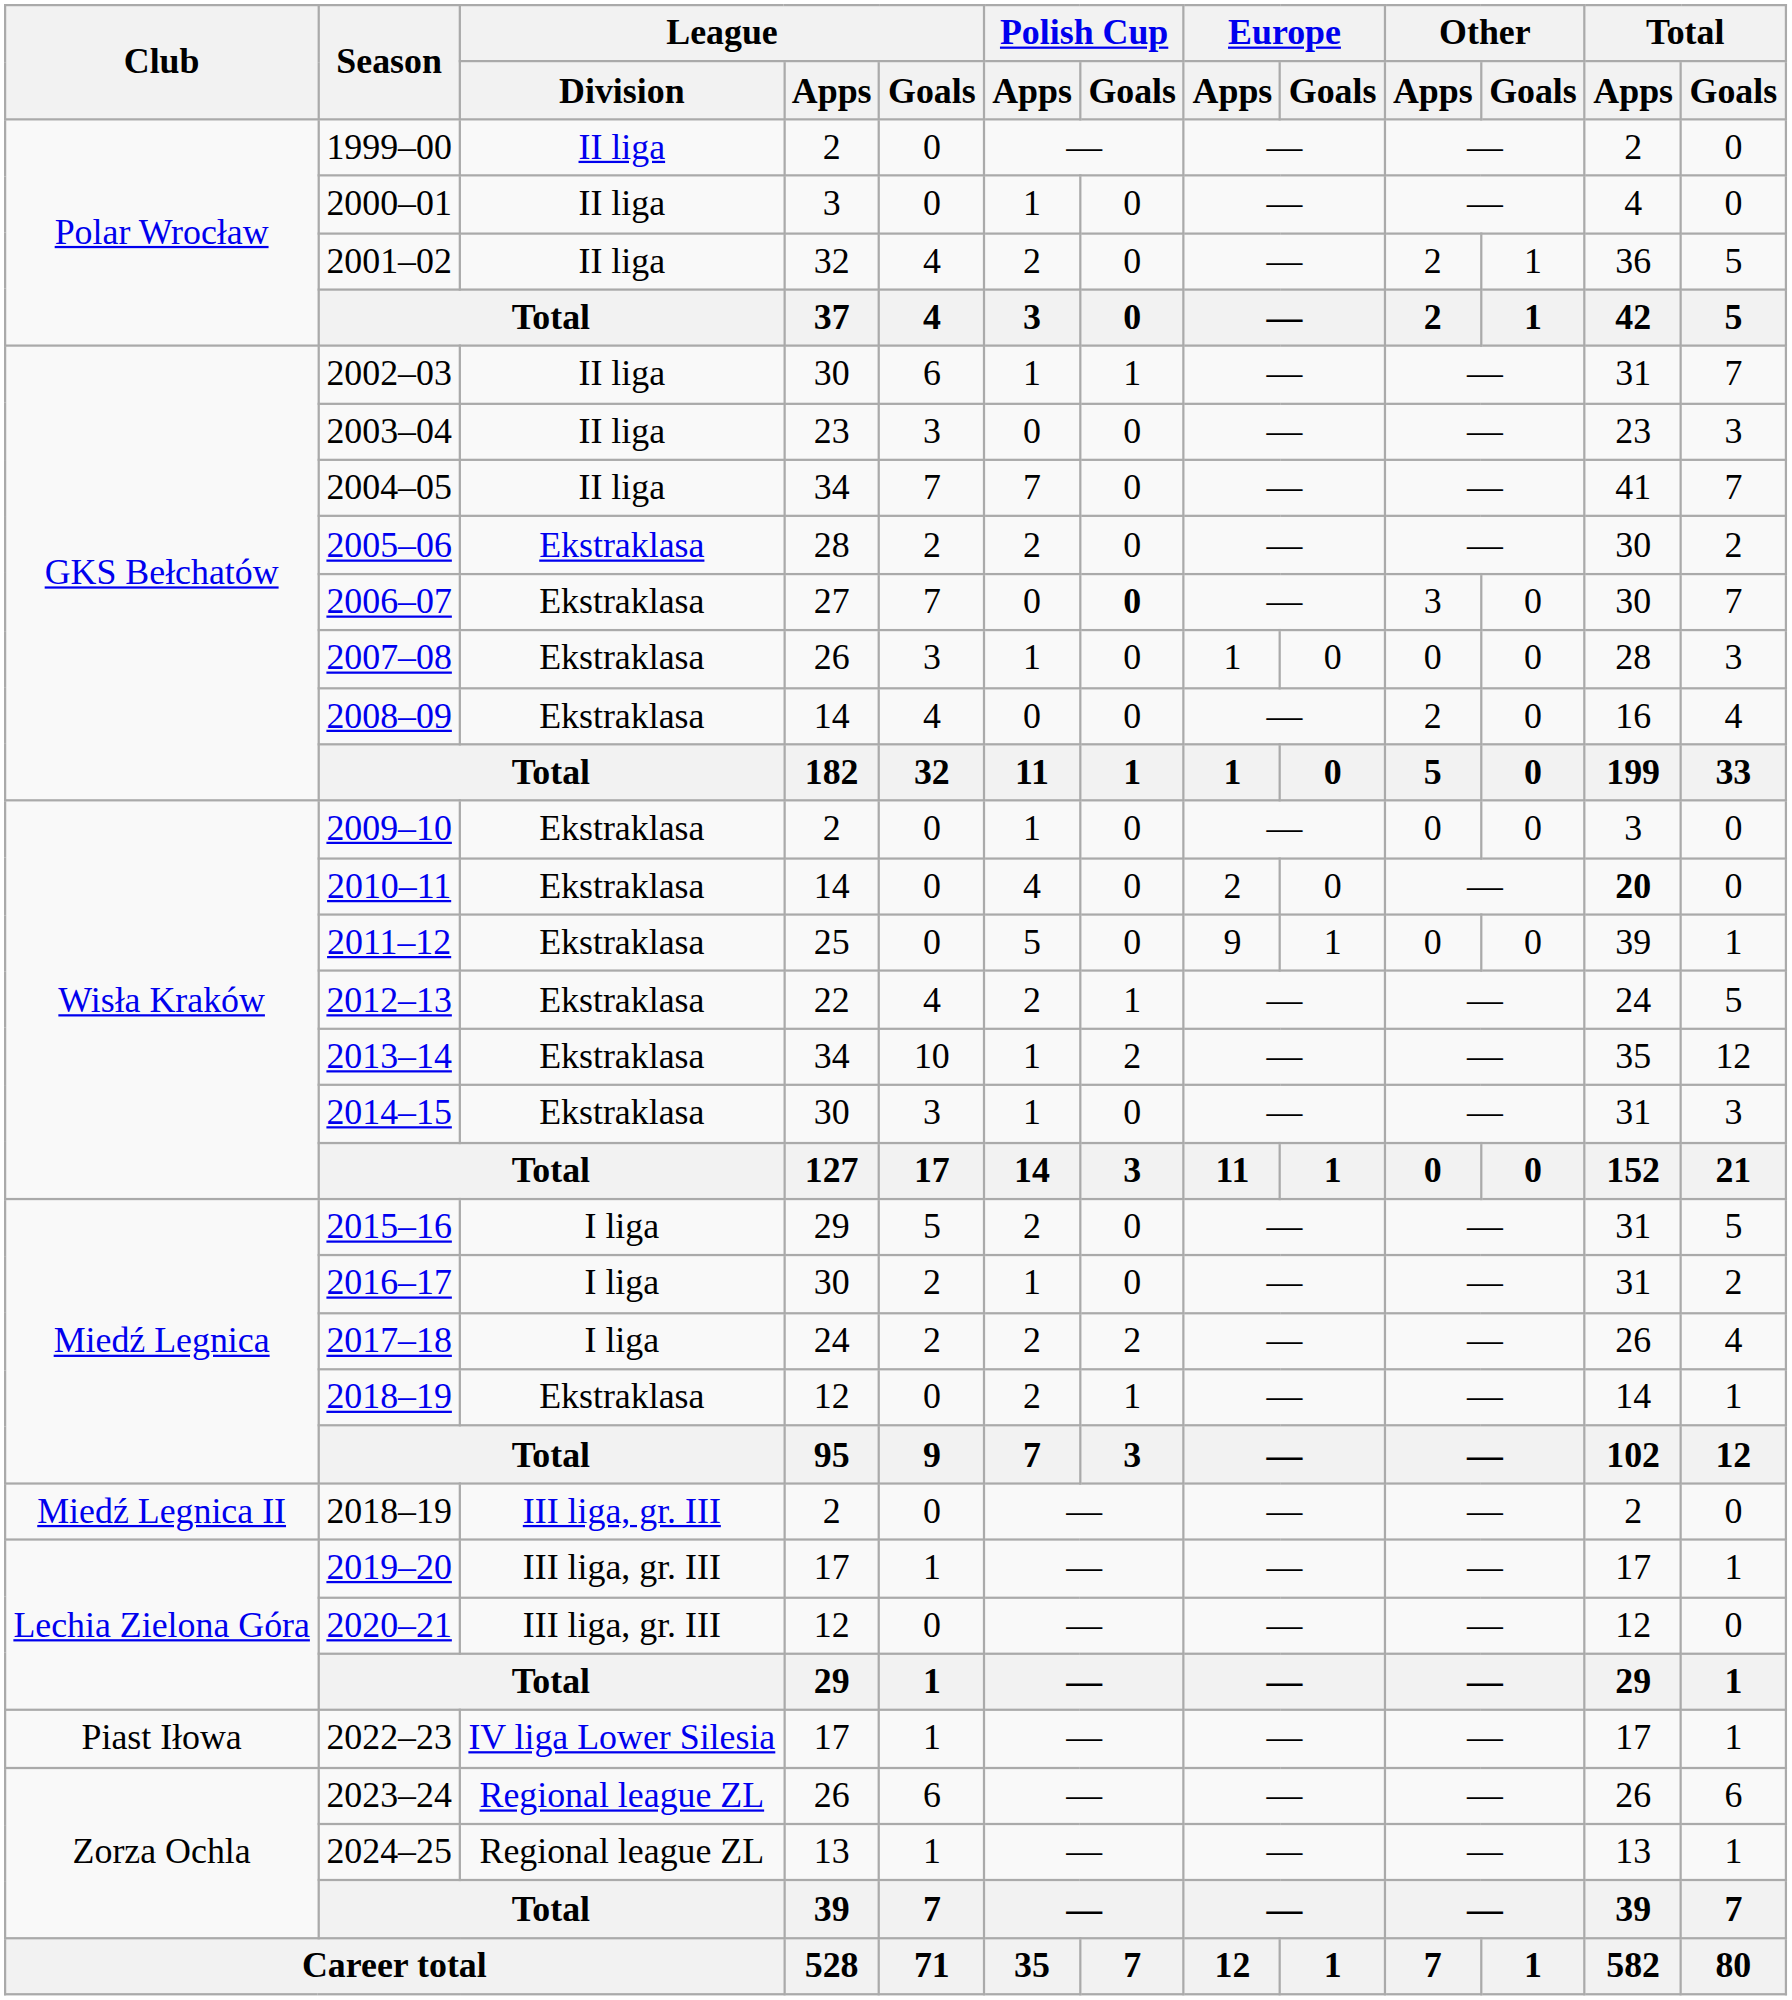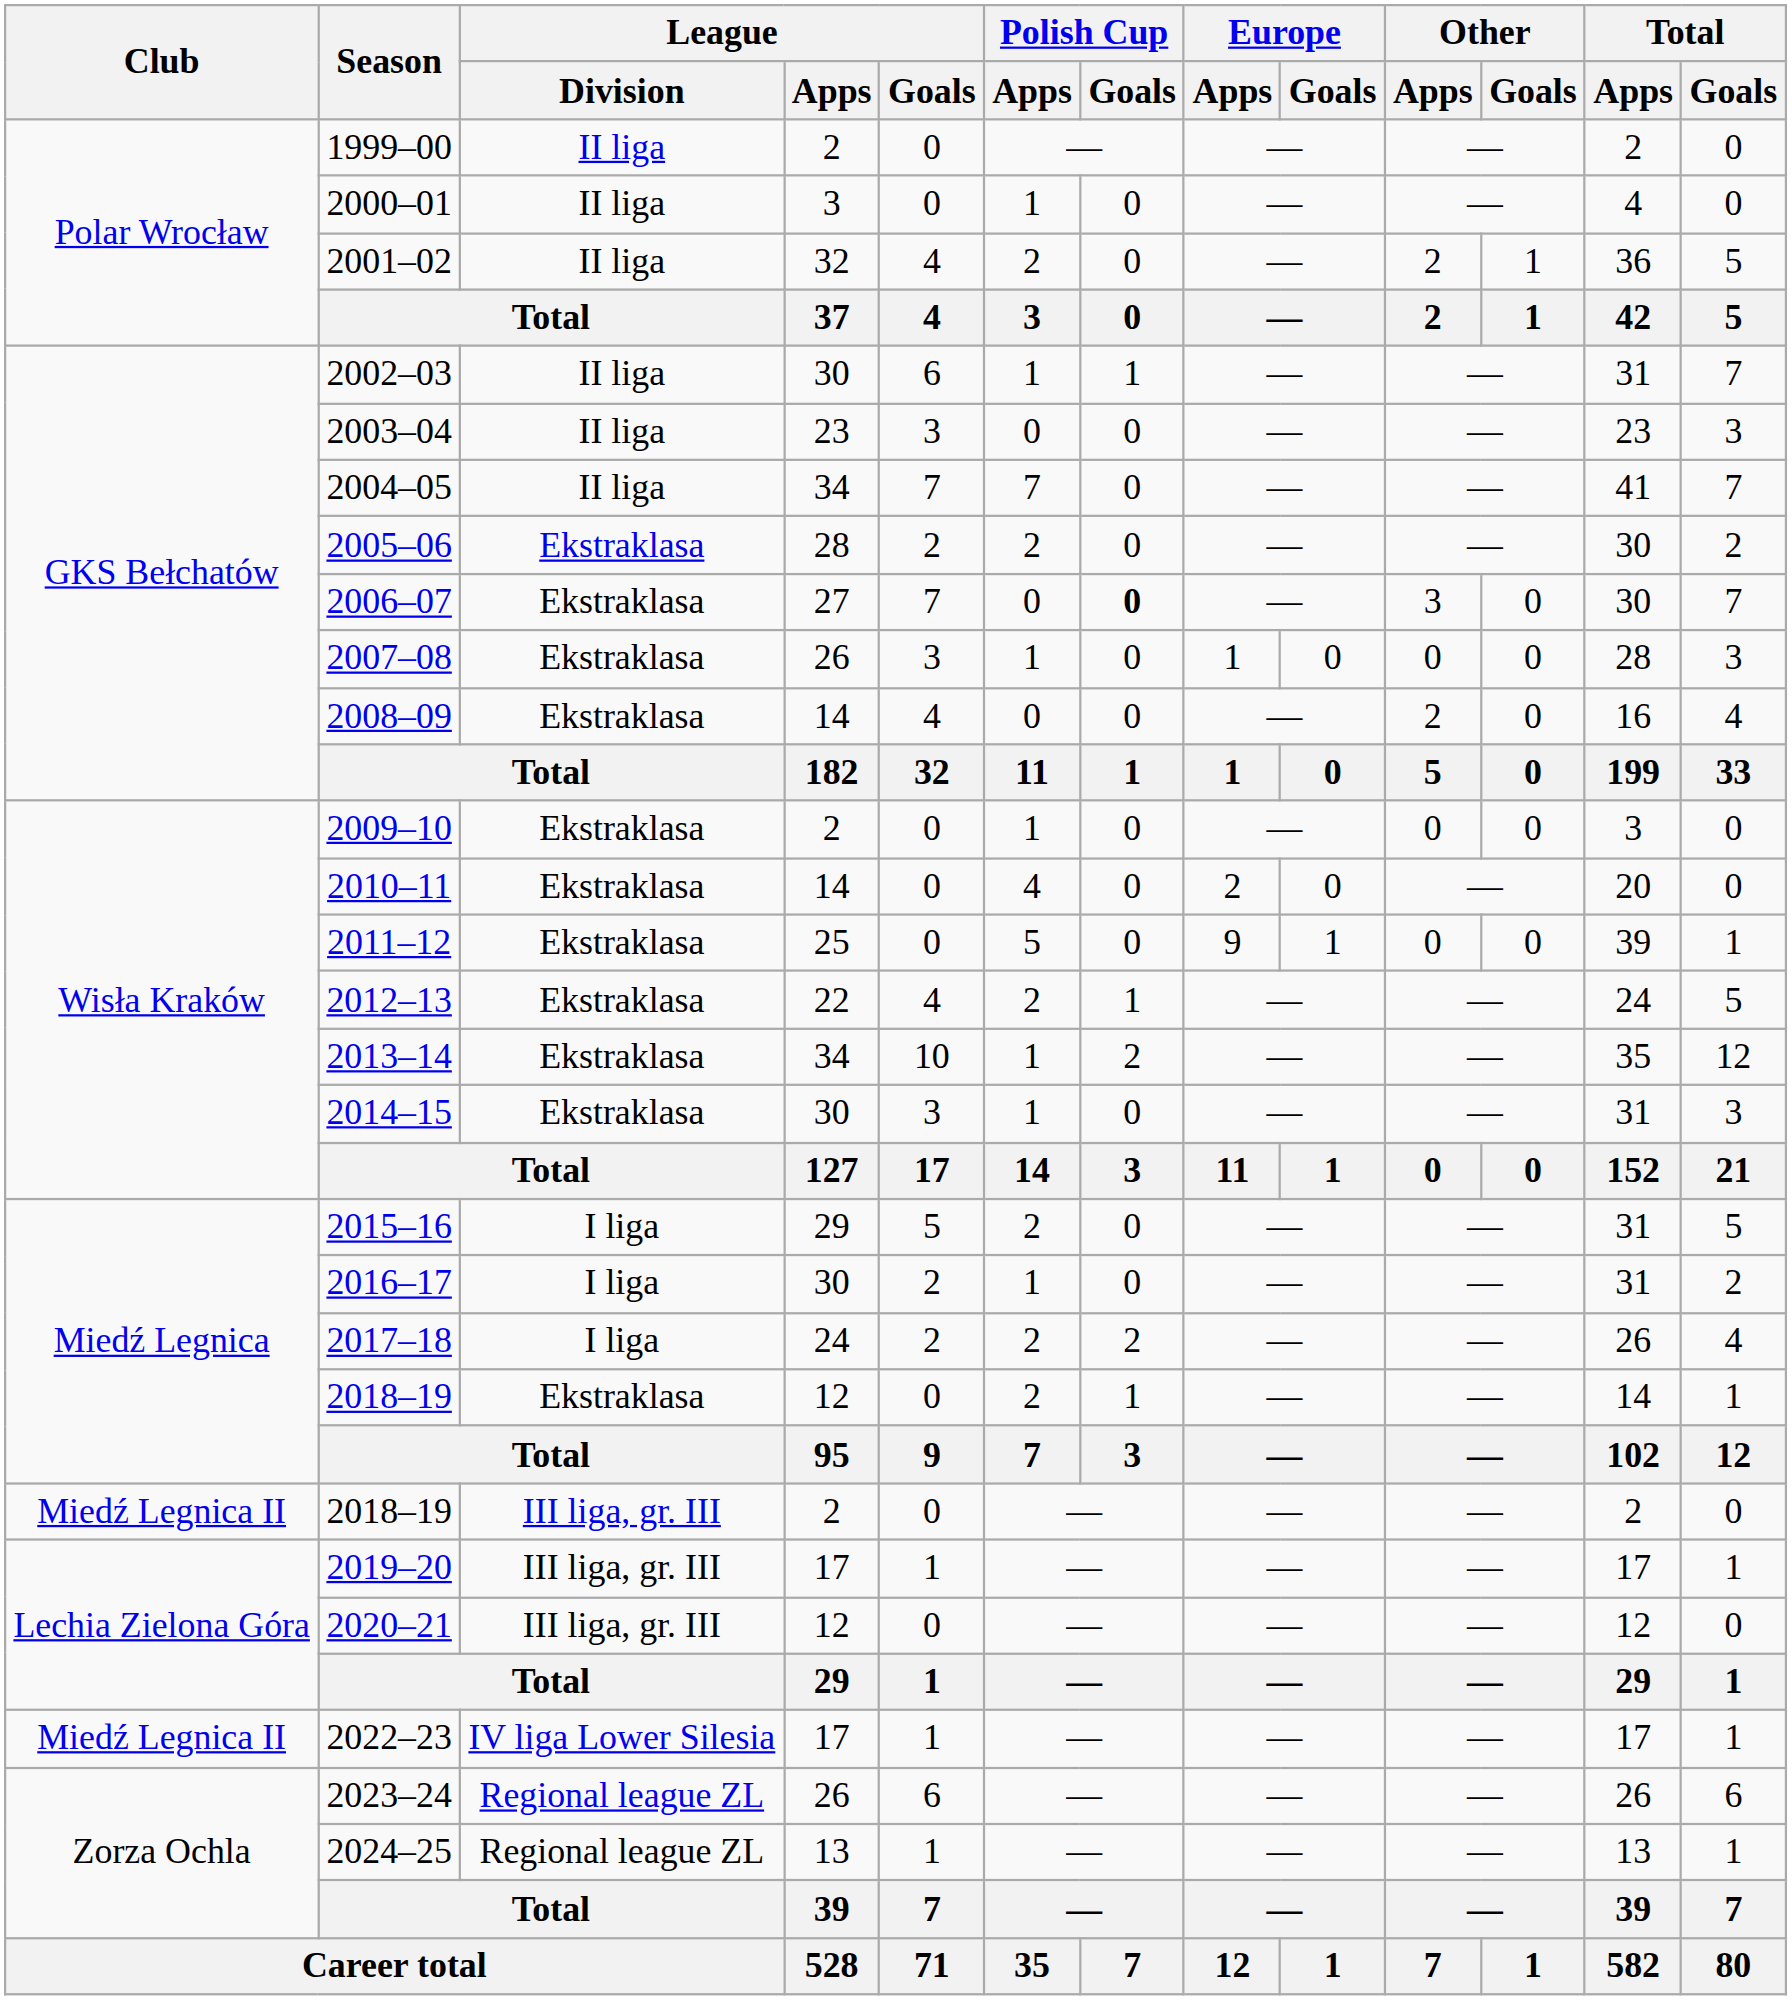2010–11 | Total / Apps: bold -> normal
2022–23 | Club: Piast Iłowa -> Miedź Legnica II
